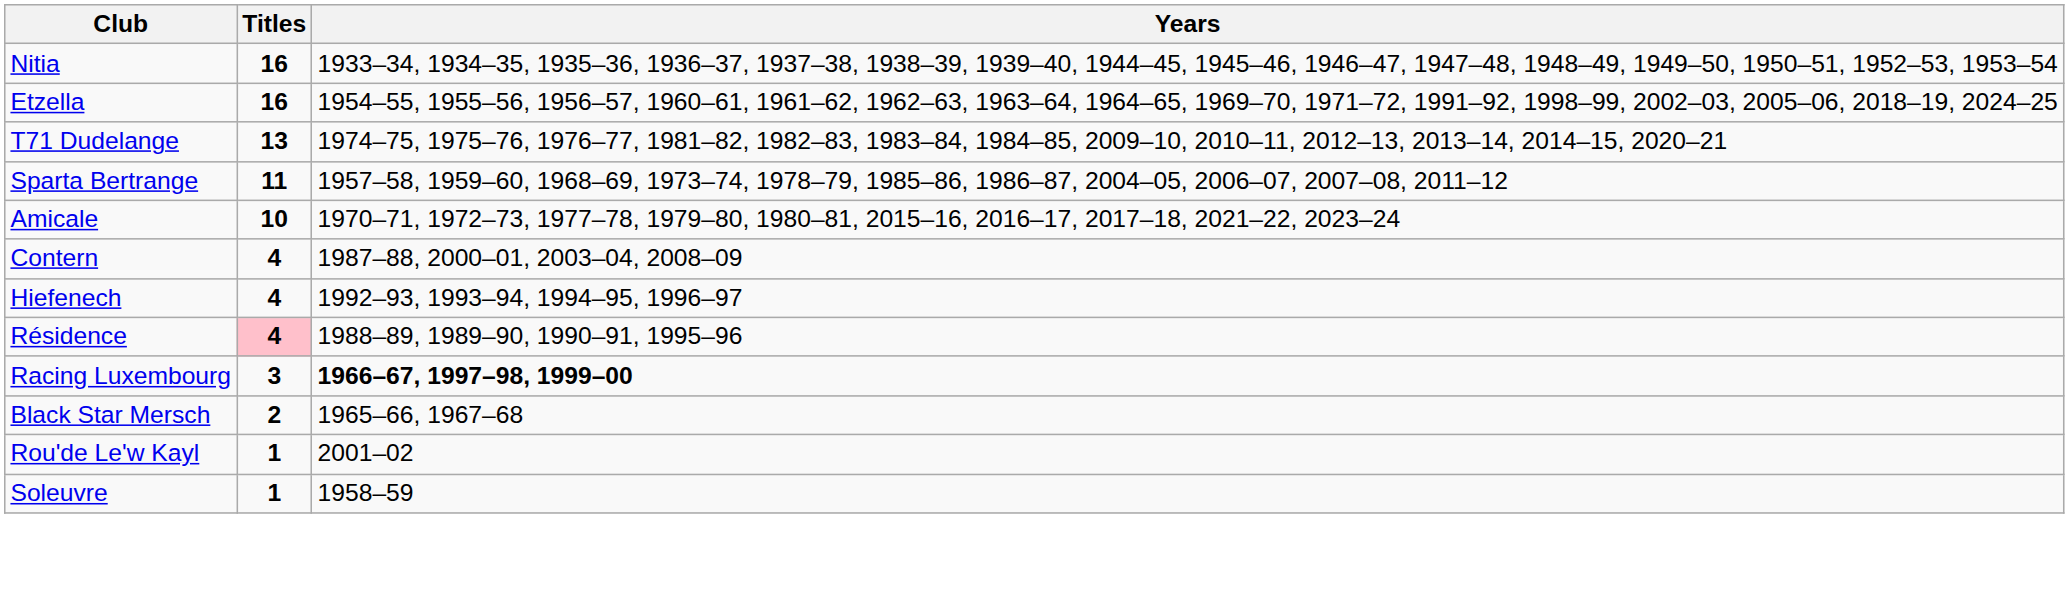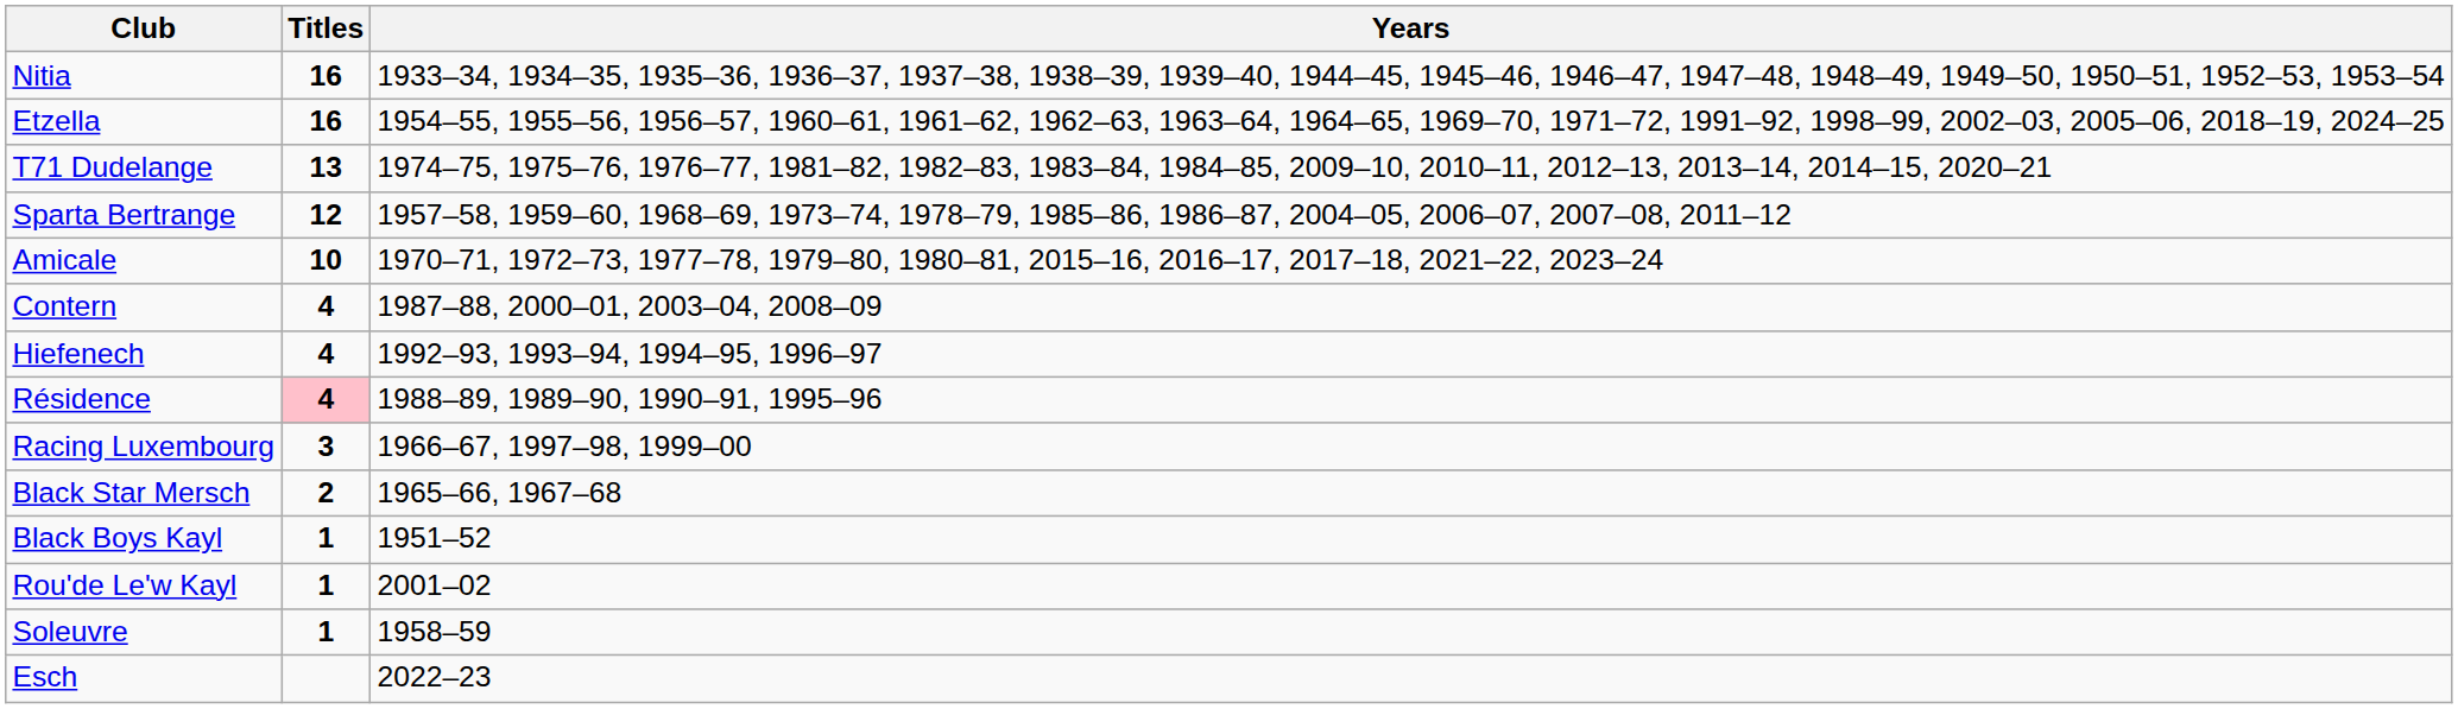Sparta Bertrange | Titles: 11 -> 12
Racing Luxembourg | Years: bold -> normal
+ row: Black Boys Kayl | 1 | 1951–52
+ row: Esch | 2022–23
